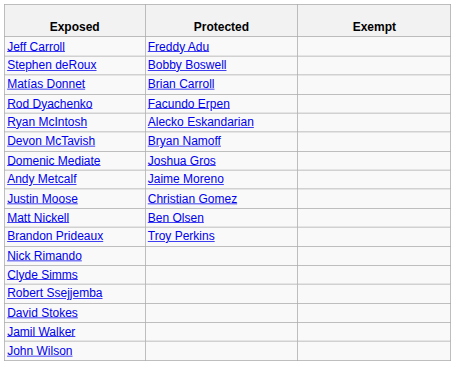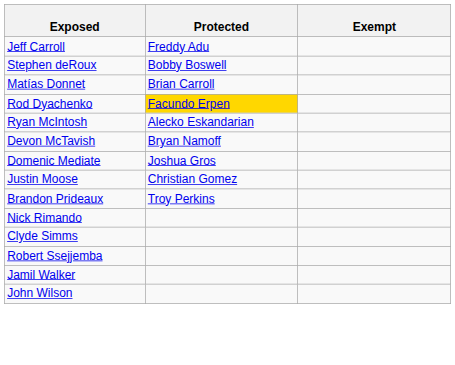Rod Dyachenko | Protected: no background -> gold background
- row: Andy Metcalf | Jaime Moreno
- row: Matt Nickell | Ben Olsen
- row: David Stokes
